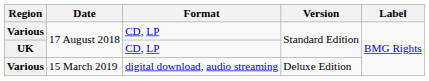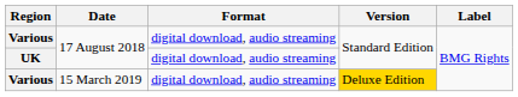Various / 17 August 2018 | Format: CD, LP -> digital download, audio streaming
UK | Format: CD, LP -> digital download, audio streaming
Various / 15 March 2019 | Version: no background -> gold background
